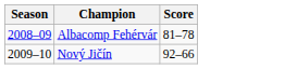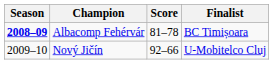+ column: Finalist | BC Timișoara | U-Mobitelco Cluj
Albacomp Fehérvár | Season: normal -> bold
